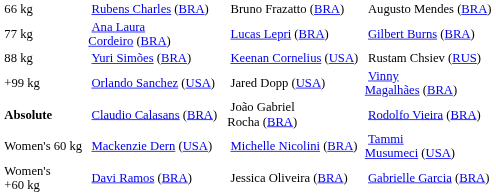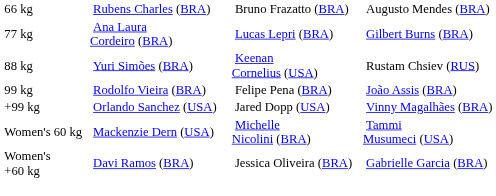+ row: 99 kg | Rodolfo Vieira (BRA) | Felipe Pena (BRA) | João Assis (BRA)
- row: Absolute | Claudio Calasans (BRA) | João Gabriel Rocha (BRA) | Rodolfo Vieira (BRA)
